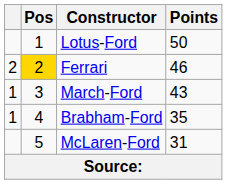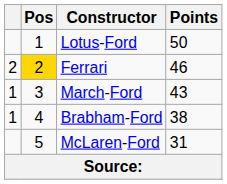Brabham-Ford | Points: 35 -> 38
